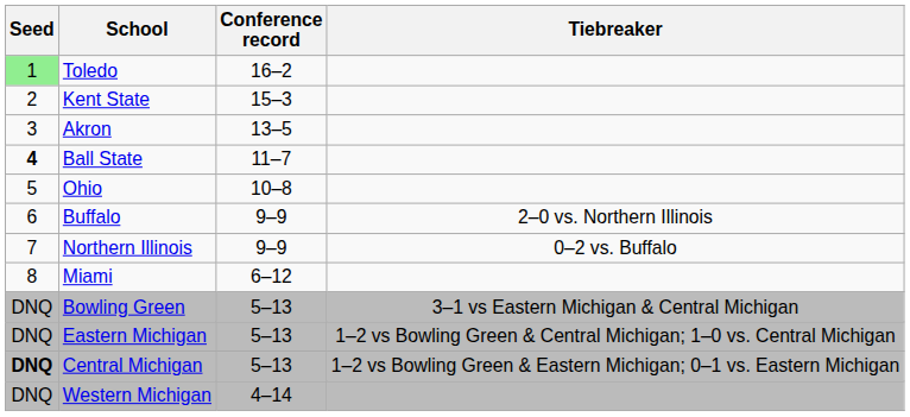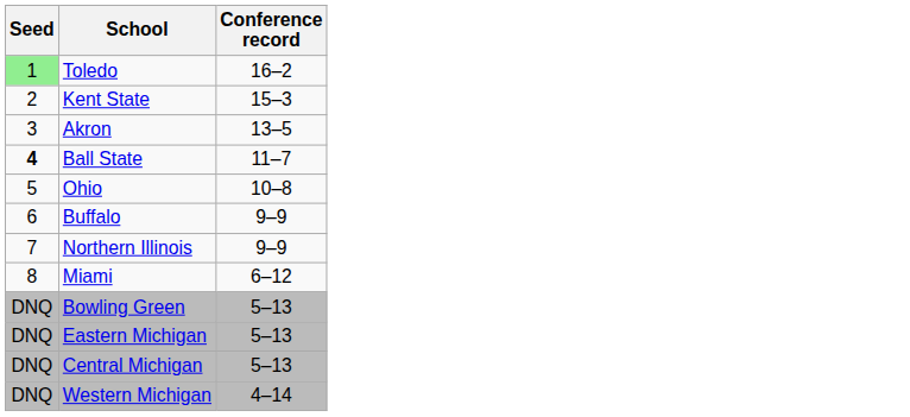- column: Tiebreaker | 2–0 vs. Northern Illinois | 0–2 vs. Buffalo | 3–1 vs Eastern Michigan & Central Michigan | 1–2 vs Bowling Green & Central Michigan; 1–0 vs. Central Michigan | 1–2 vs Bowling Green & Eastern Michigan; 0–1 vs. Eastern Michigan
Central Michigan | Seed: bold -> normal
